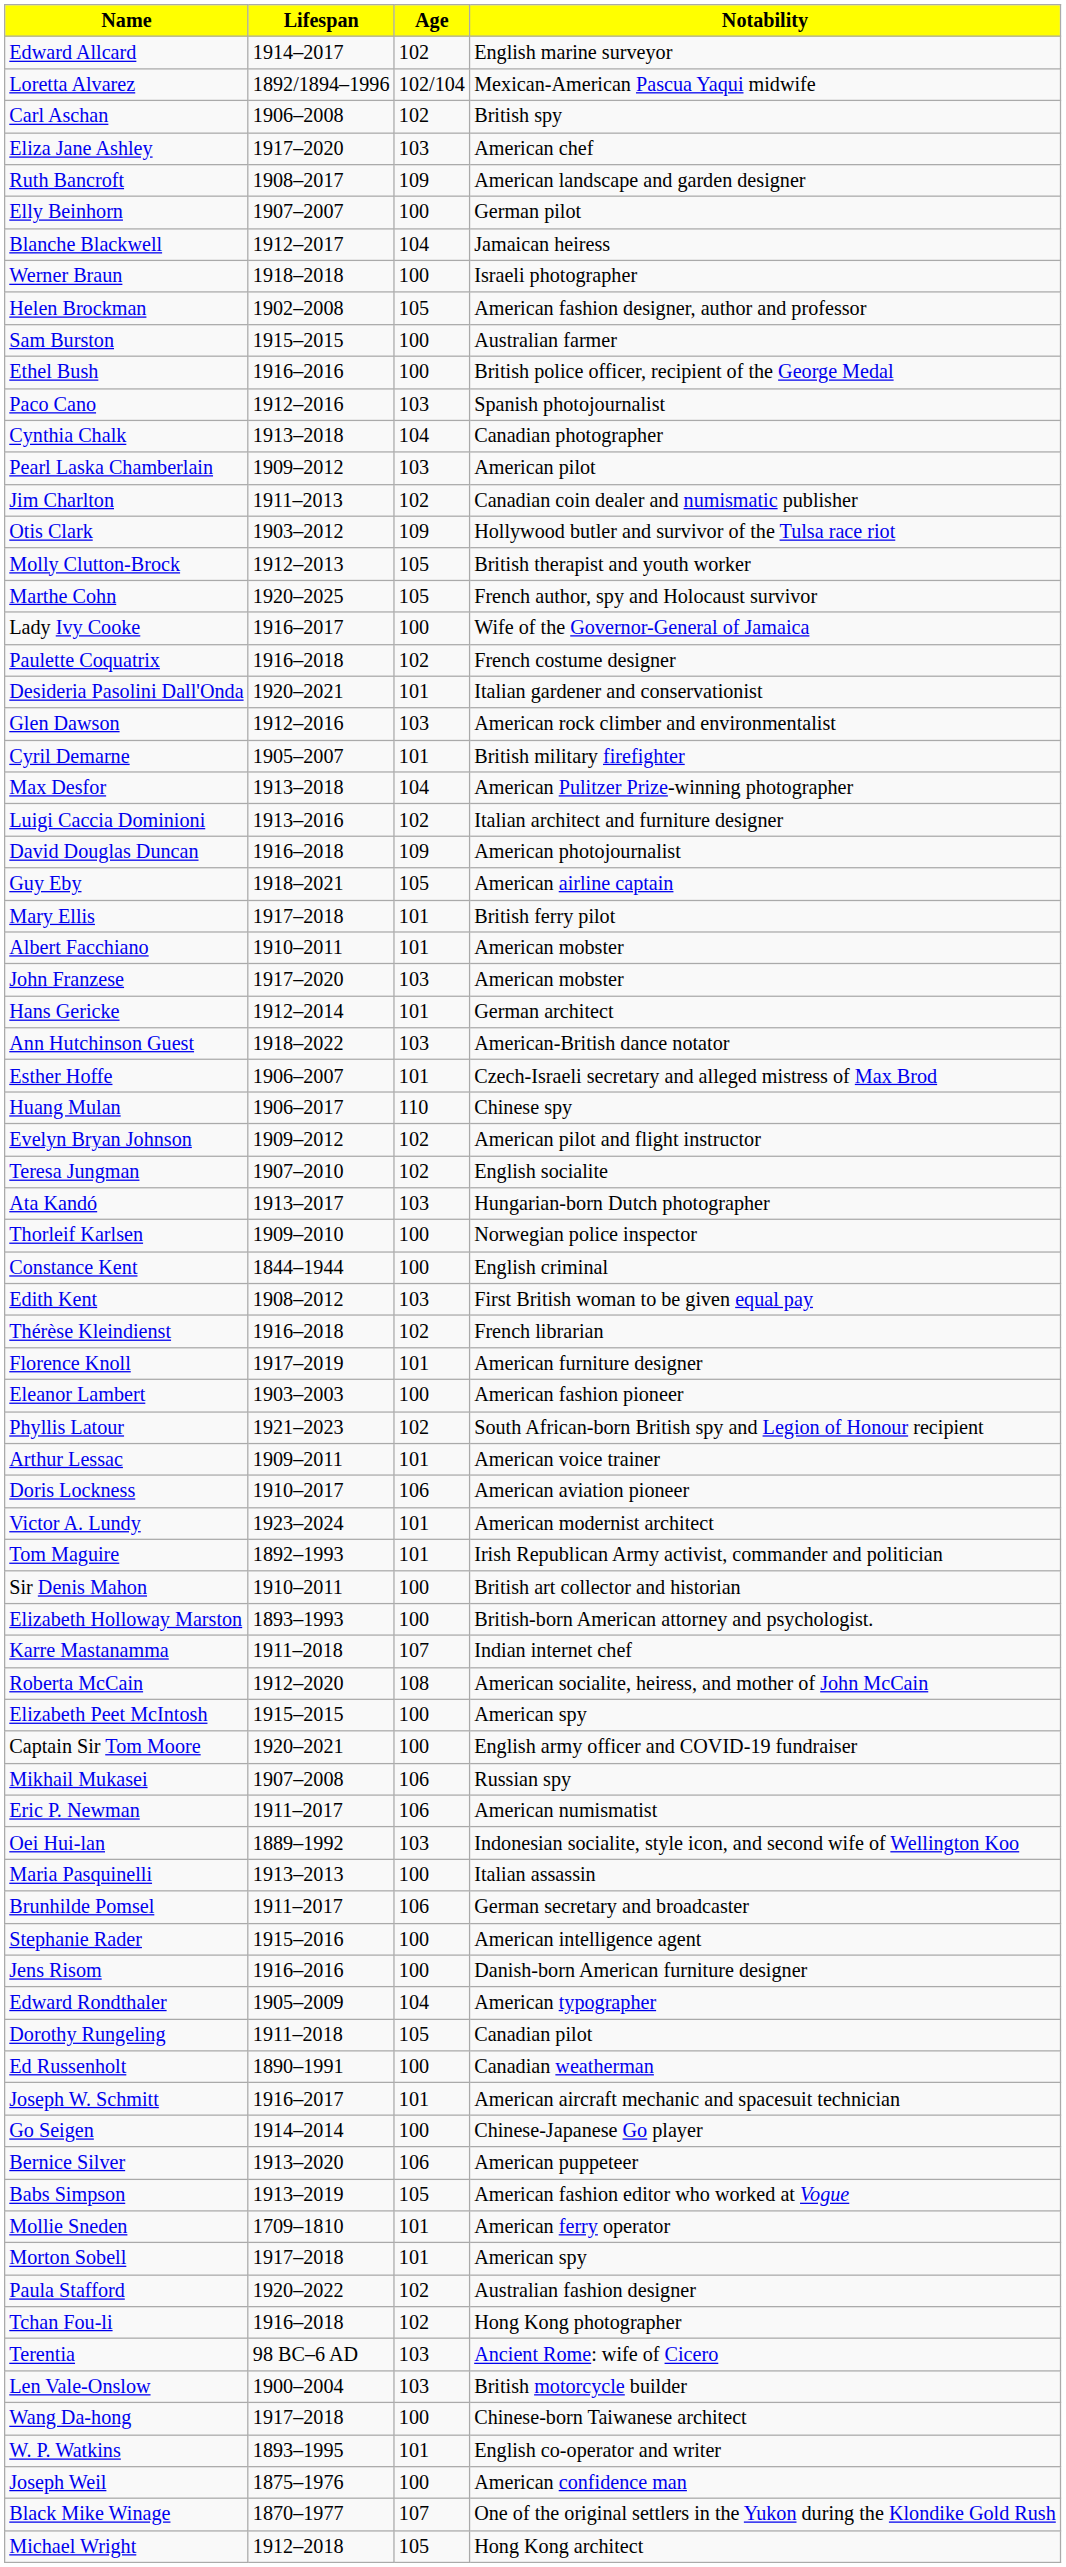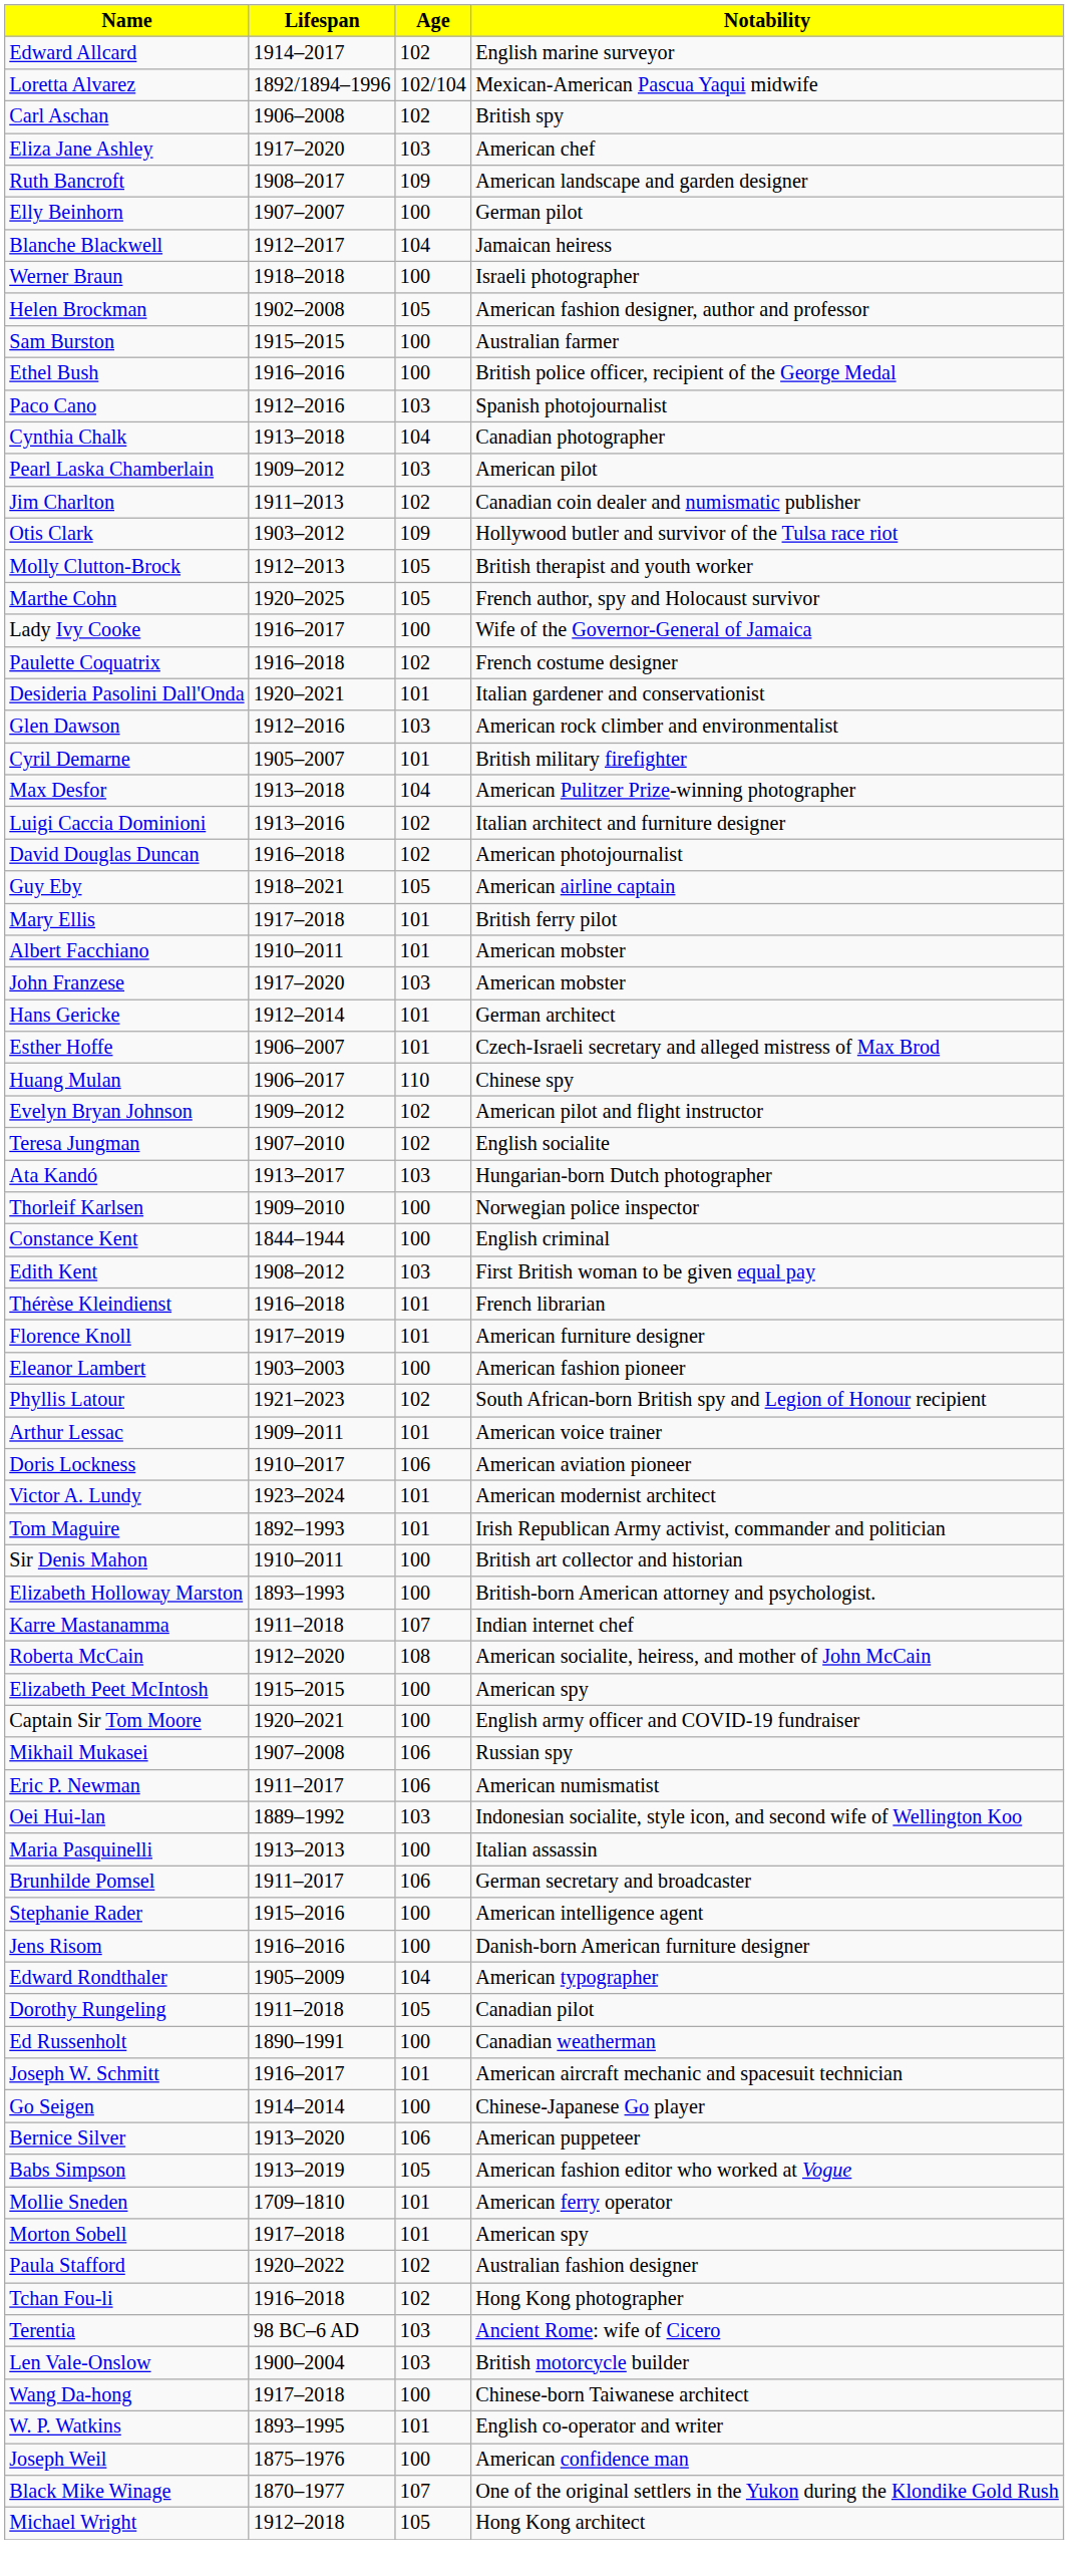David Douglas Duncan | Age: 109 -> 102
- row: Ann Hutchinson Guest | 1918–2022 | 103 | American-British dance notator
Thérèse Kleindienst | Age: 102 -> 101
